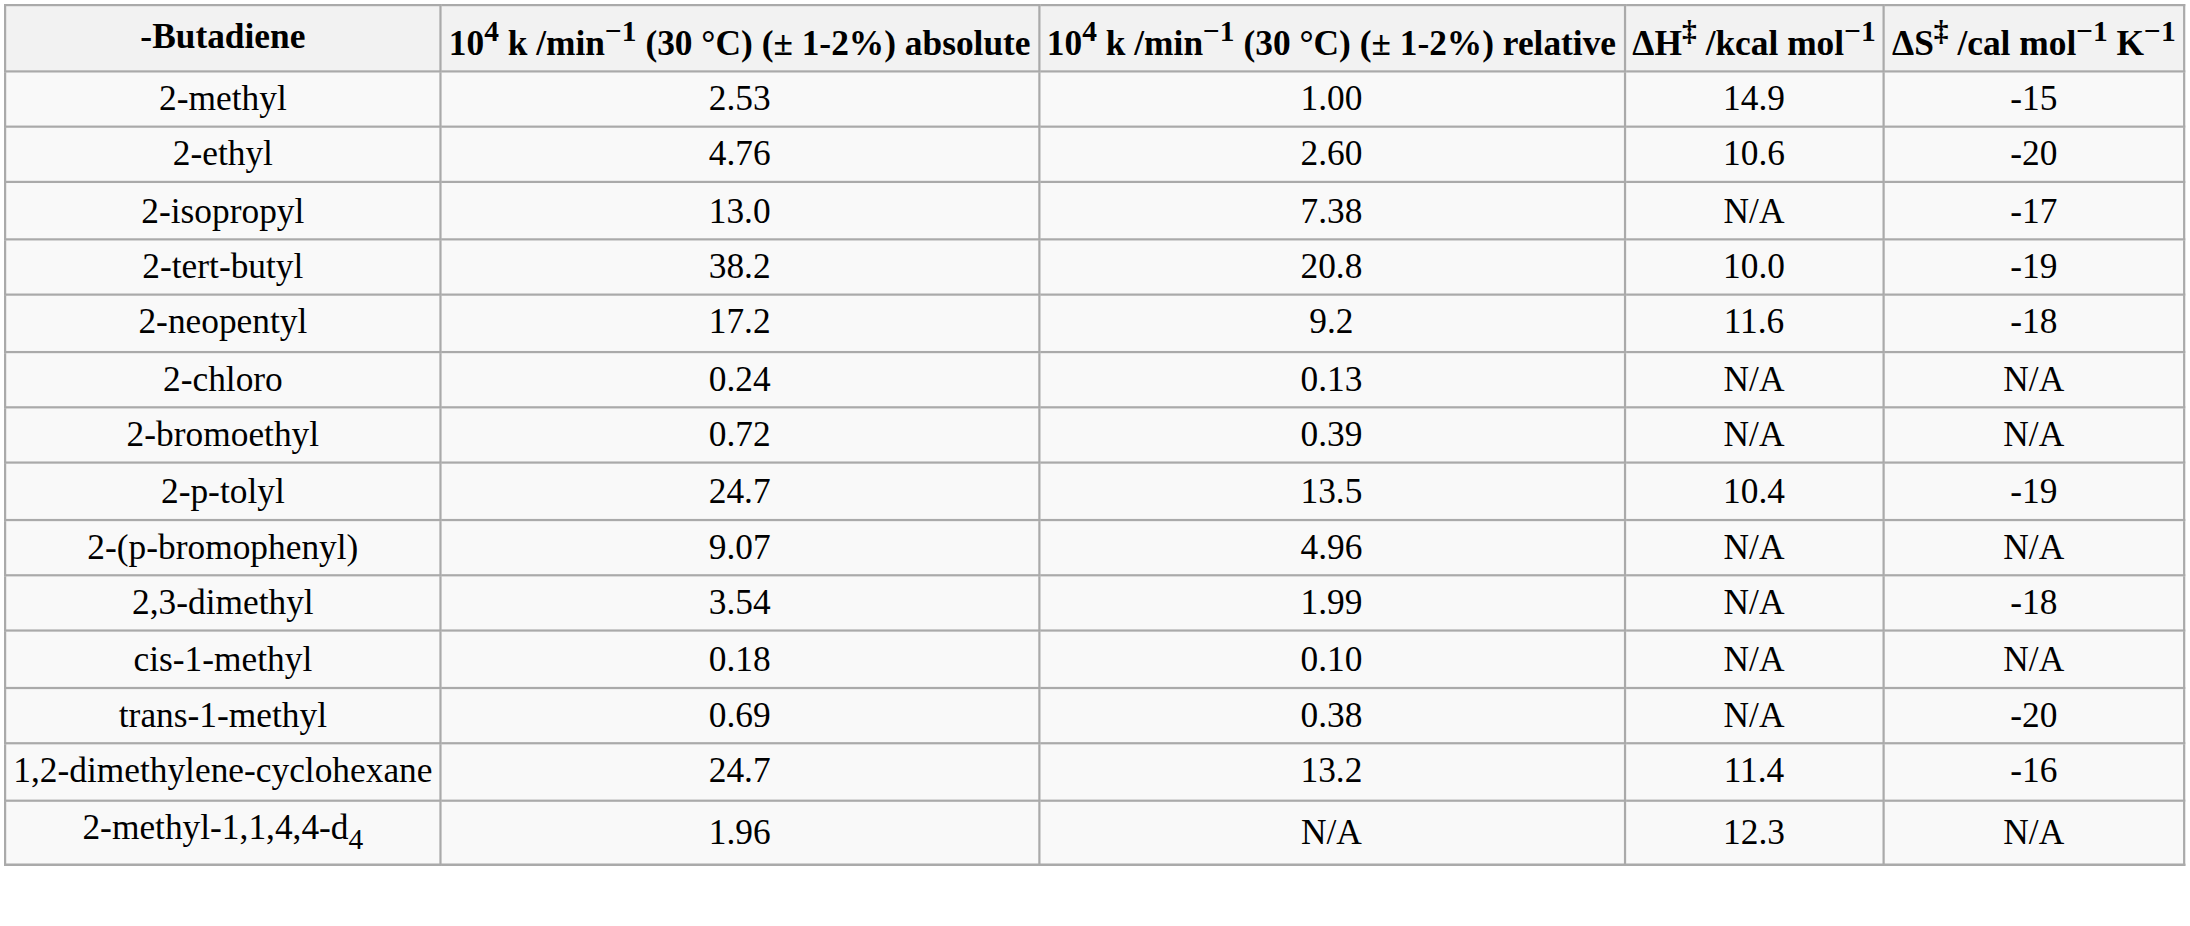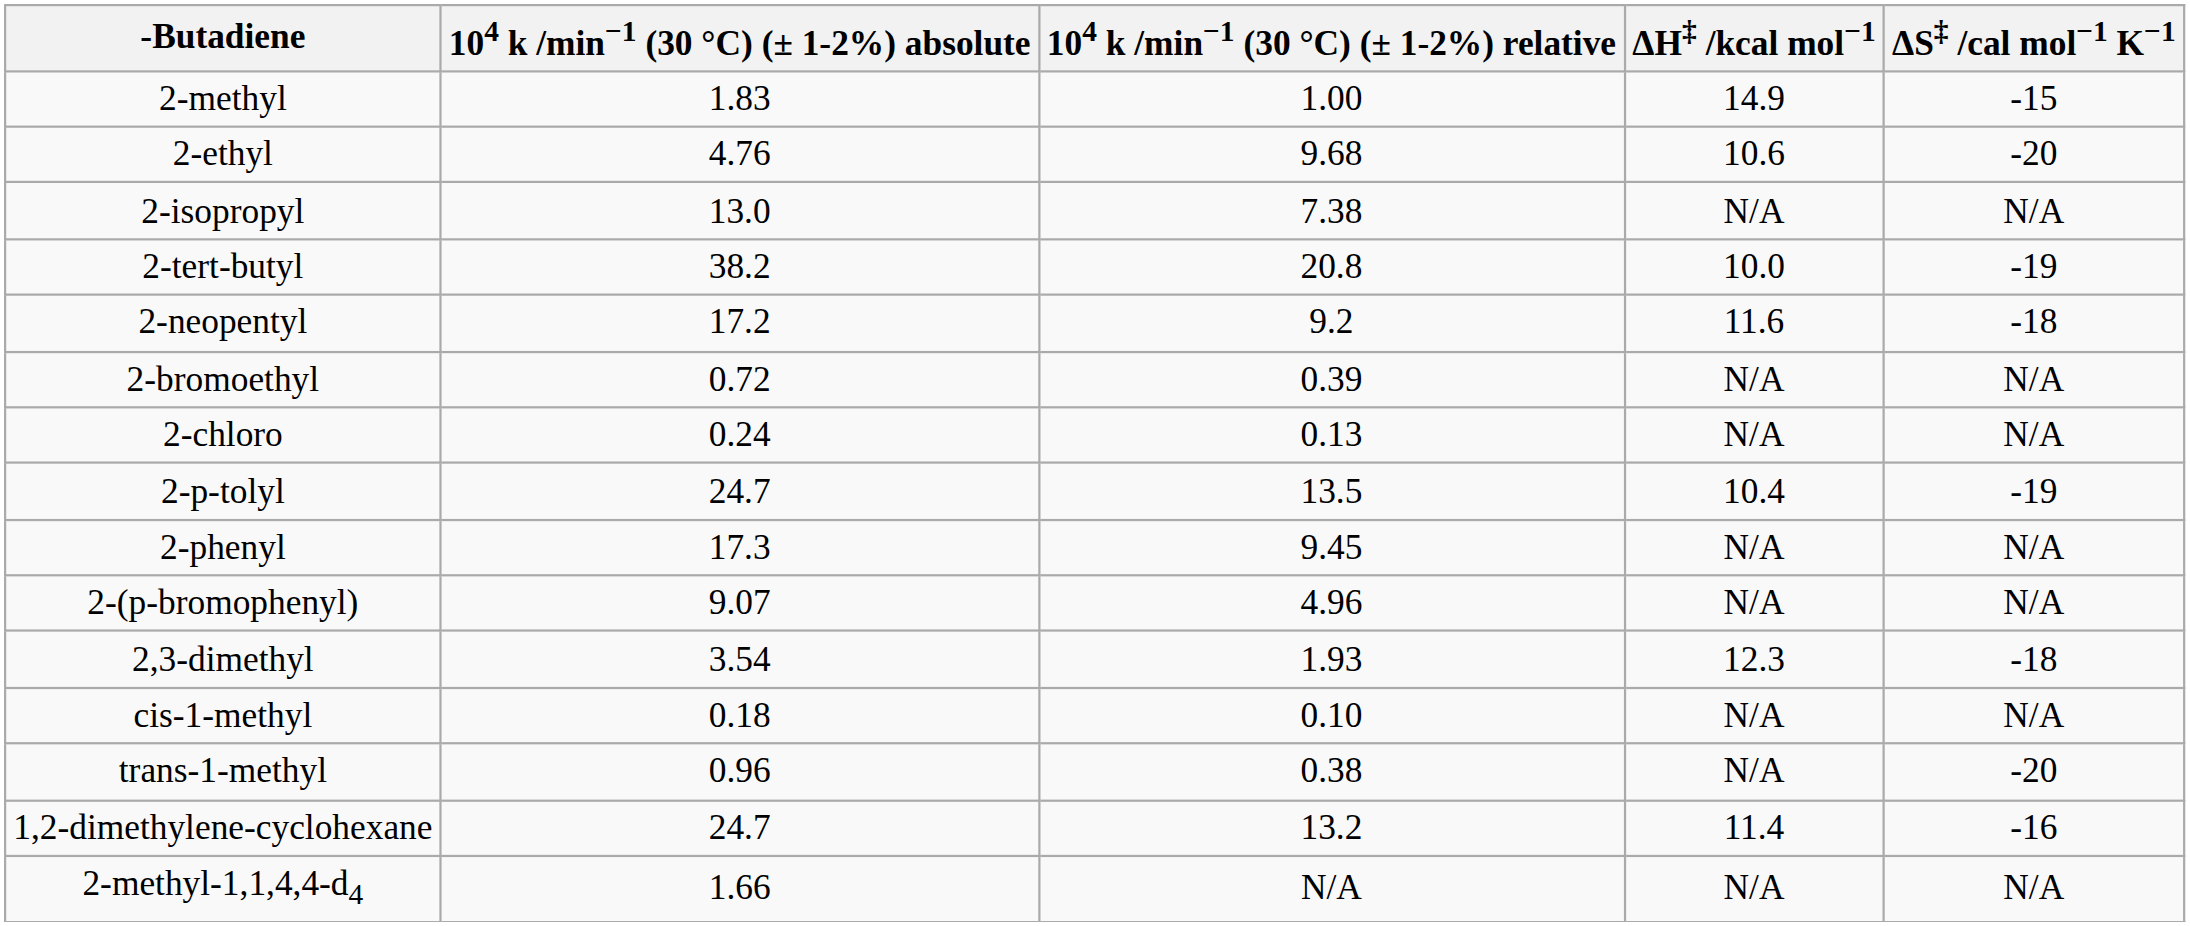2-methyl | 104 k /min−1 (30 °C) (± 1-2%) absolute: 2.53 -> 1.83
2-ethyl | 104 k /min−1 (30 °C) (± 1-2%) relative: 2.60 -> 9.68
2-isopropyl | ΔS‡ /cal mol−1 K−1: -17 -> N/A
rows swapped: 2-chloro <-> 2-bromoethyl
+ row: 2-phenyl | 17.3 | 9.45 | N/A | N/A
2,3-dimethyl | 104 k /min−1 (30 °C) (± 1-2%) relative: 1.99 -> 1.93
2,3-dimethyl | ΔH‡ /kcal mol−1: N/A -> 12.3
trans-1-methyl | 104 k /min−1 (30 °C) (± 1-2%) absolute: 0.69 -> 0.96
2-methyl-1,1,4,4-d4 | 104 k /min−1 (30 °C) (± 1-2%) absolute: 1.96 -> 1.66
2-methyl-1,1,4,4-d4 | ΔH‡ /kcal mol−1: 12.3 -> N/A
